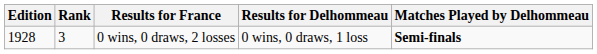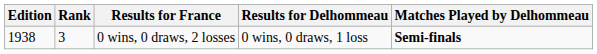0 wins, 0 draws, 2 losses | Edition: 1928 -> 1938
